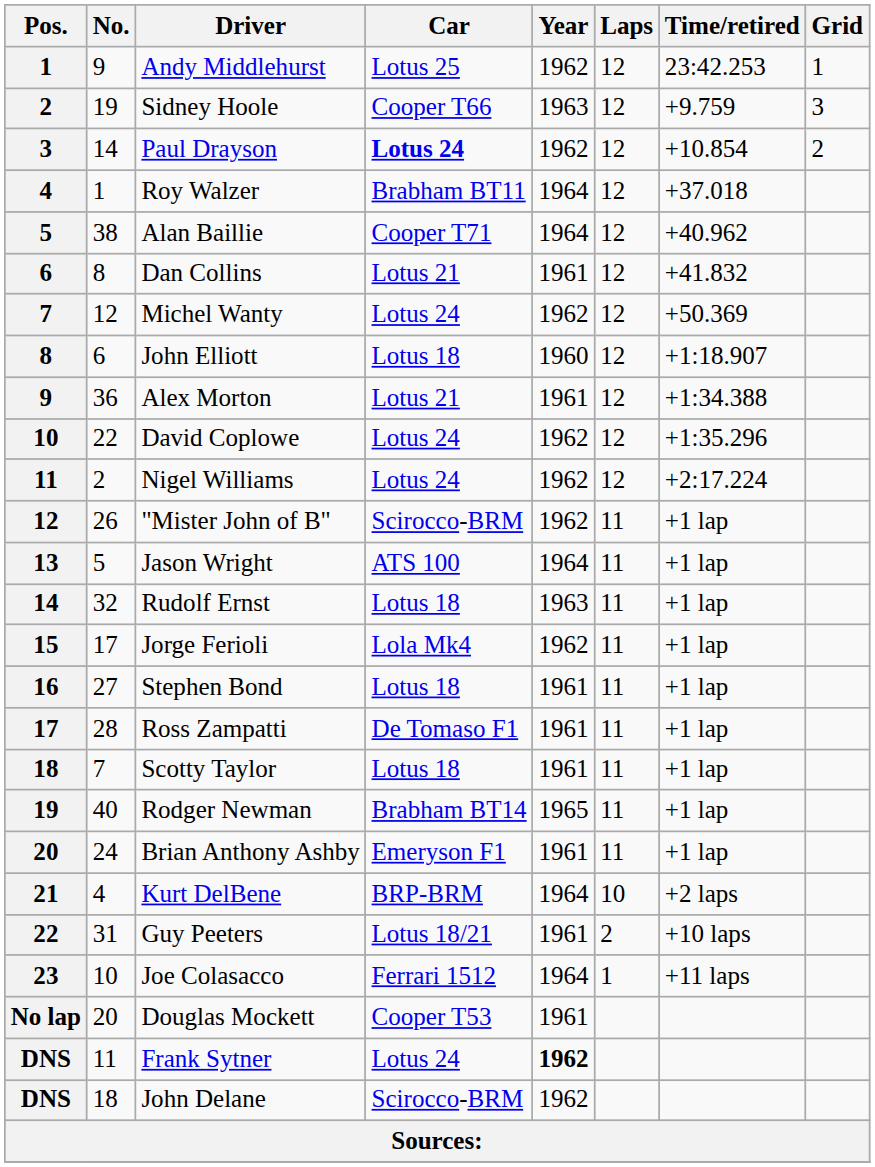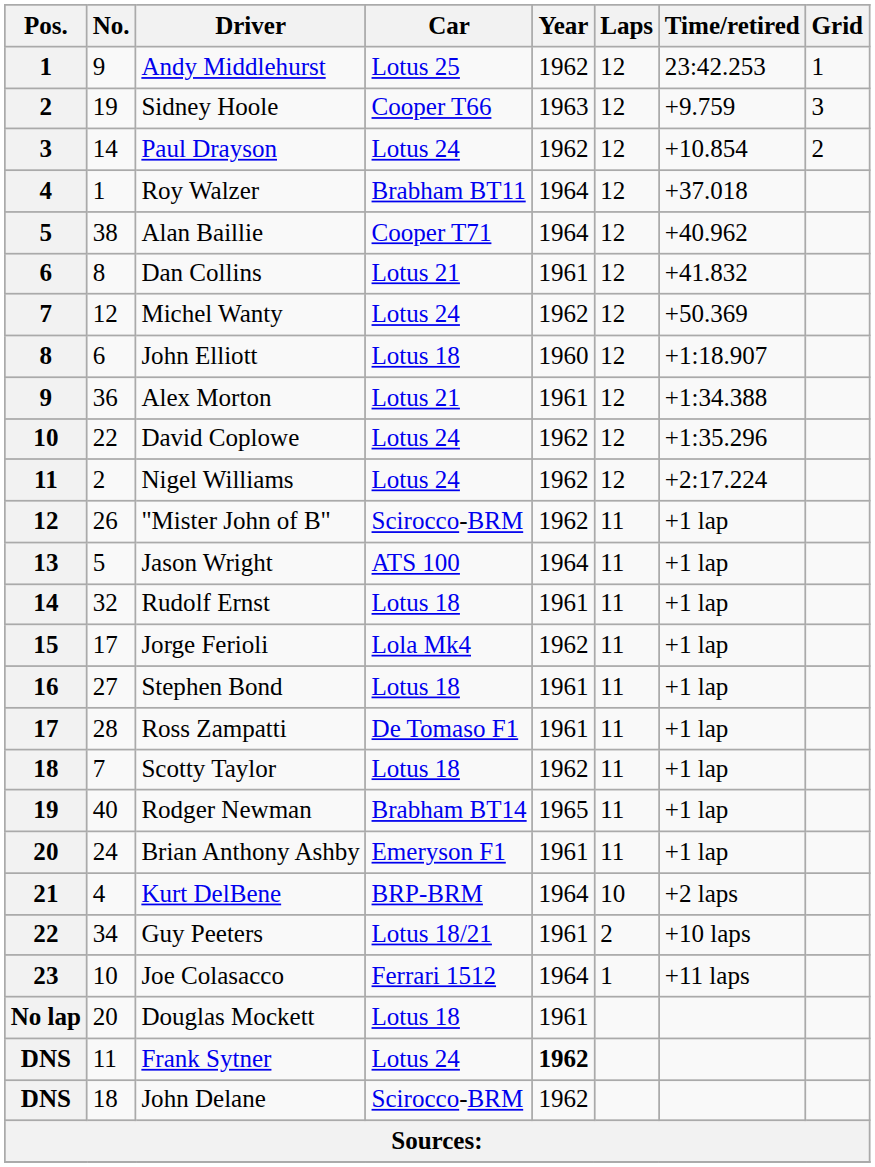Paul Drayson | Car: bold -> normal
Rudolf Ernst | Year: 1963 -> 1961
Scotty Taylor | Year: 1961 -> 1962
Guy Peeters | No.: 31 -> 34
Douglas Mockett | Car: Cooper T53 -> Lotus 18
